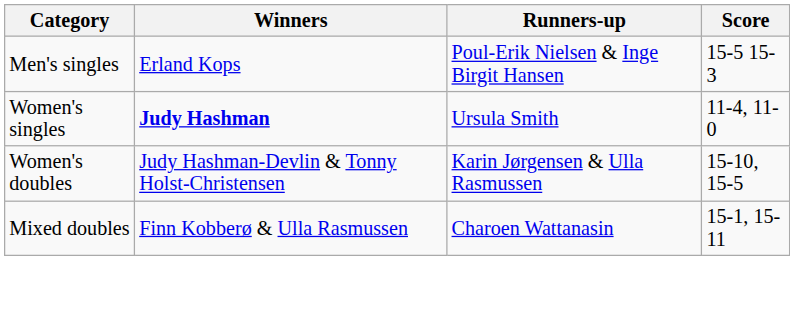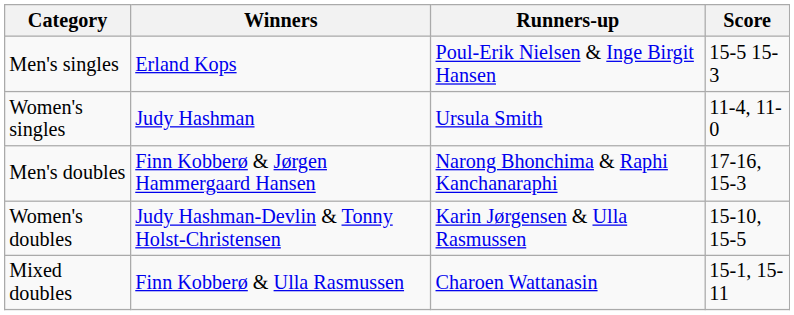Women's singles | Winners: bold -> normal
+ row: Men's doubles | Finn Kobberø & Jørgen Hammergaard Hansen | Narong Bhonchima & Raphi Kanchanaraphi | 17-16, 15-3
